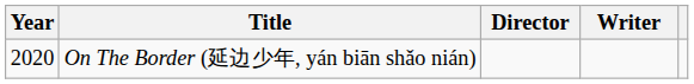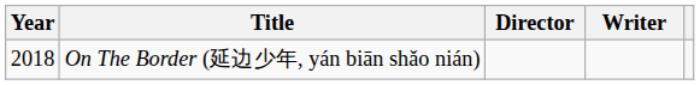On The Border (延边少年, yán biān shǎo nián) | Year: 2020 -> 2018
